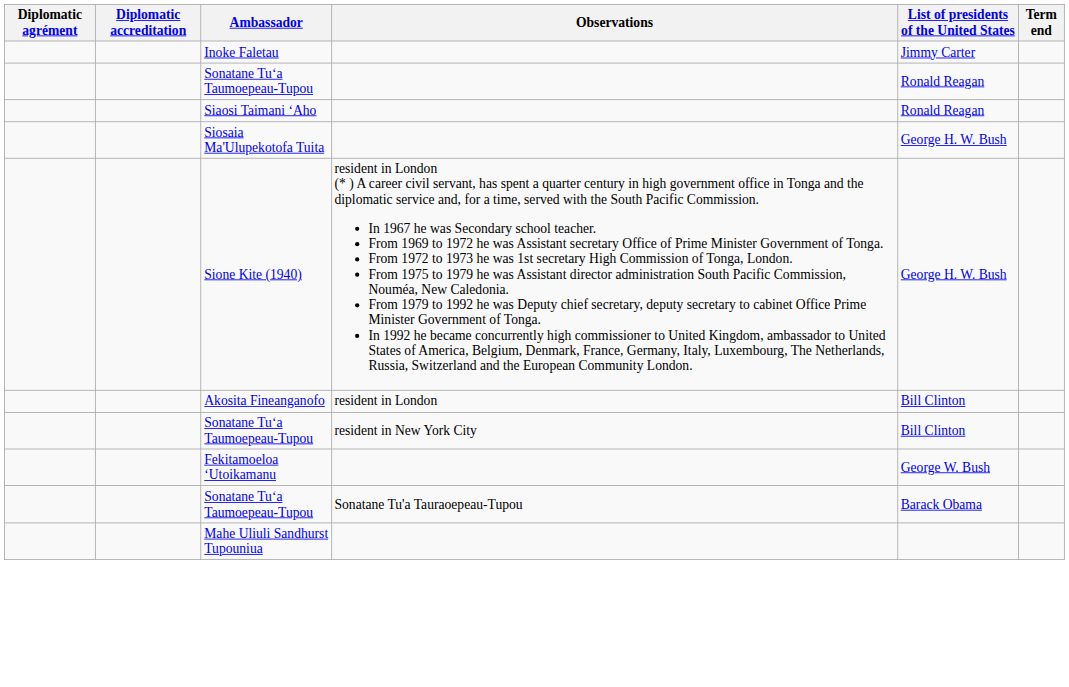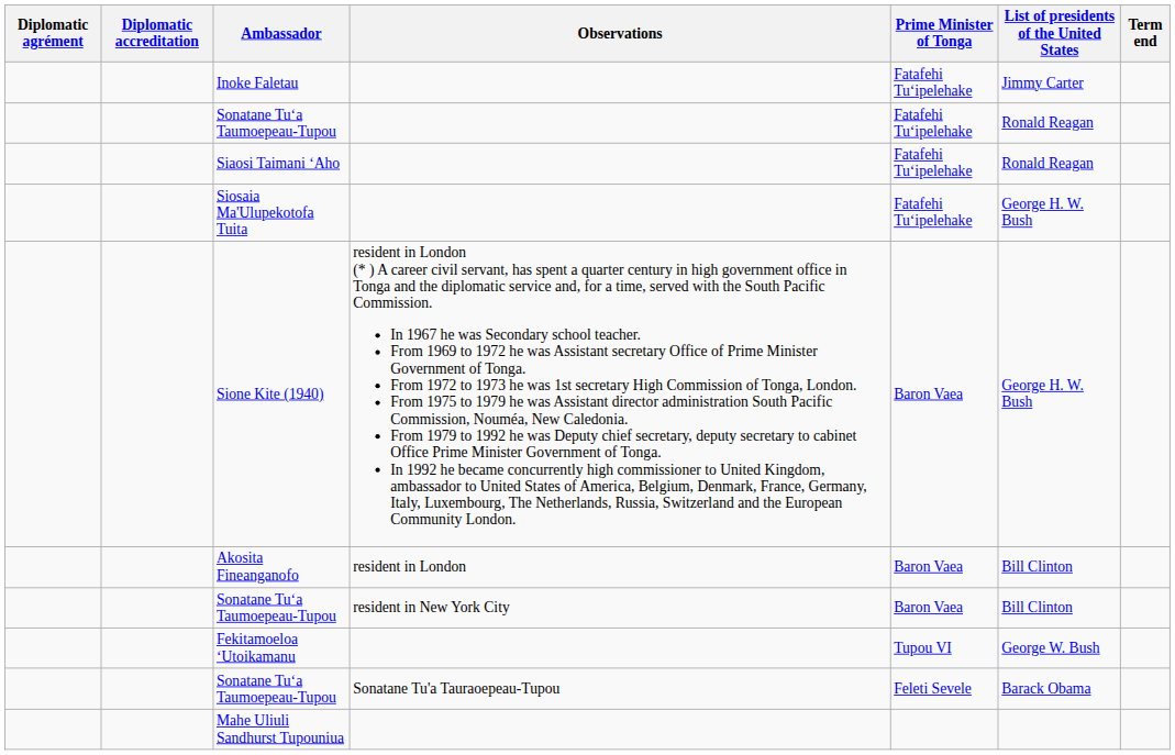+ column: Prime Minister of Tonga | Fatafehi Tuʻipelehake | Fatafehi Tuʻipelehake | Fatafehi Tuʻipelehake | Fatafehi Tuʻipelehake | Baron Vaea | Baron Vaea | Baron Vaea | Tupou VI | Feleti Sevele
